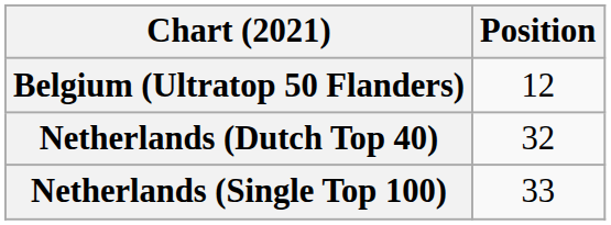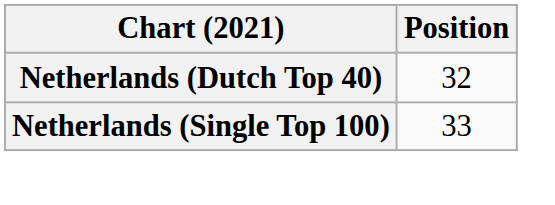- row: Belgium (Ultratop 50 Flanders) | 12
